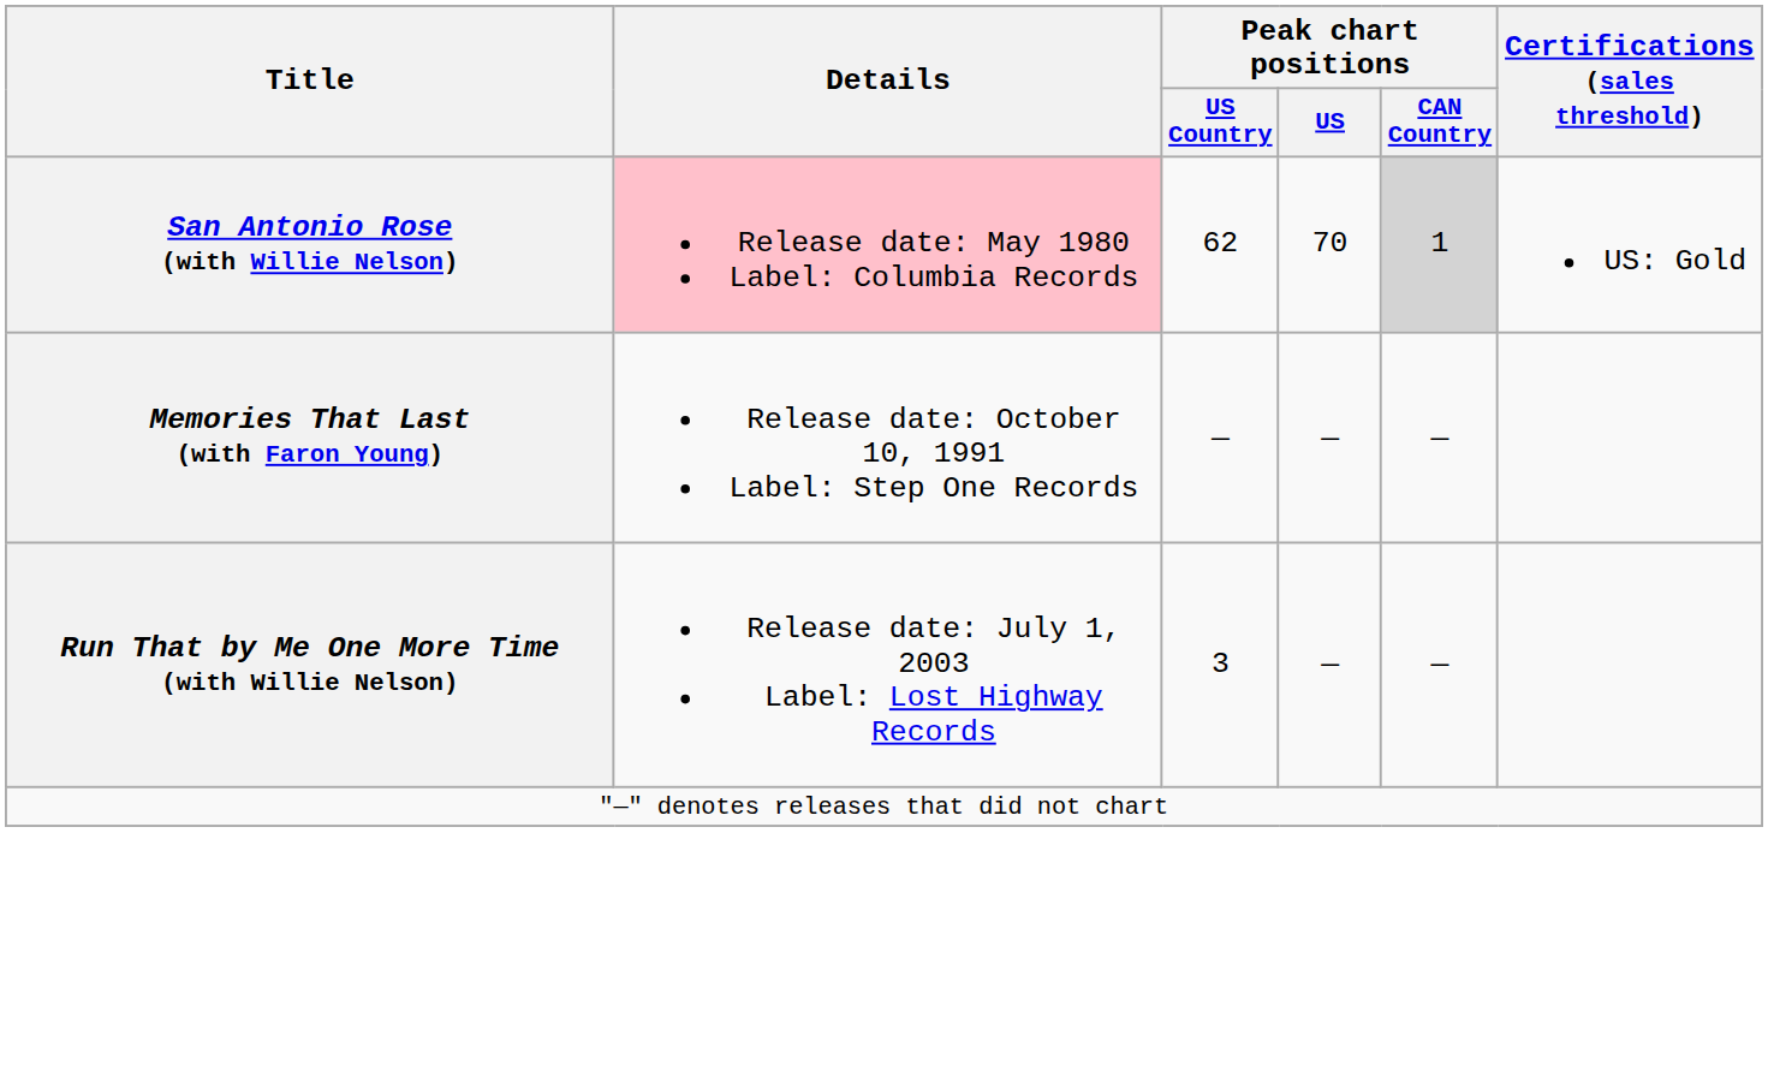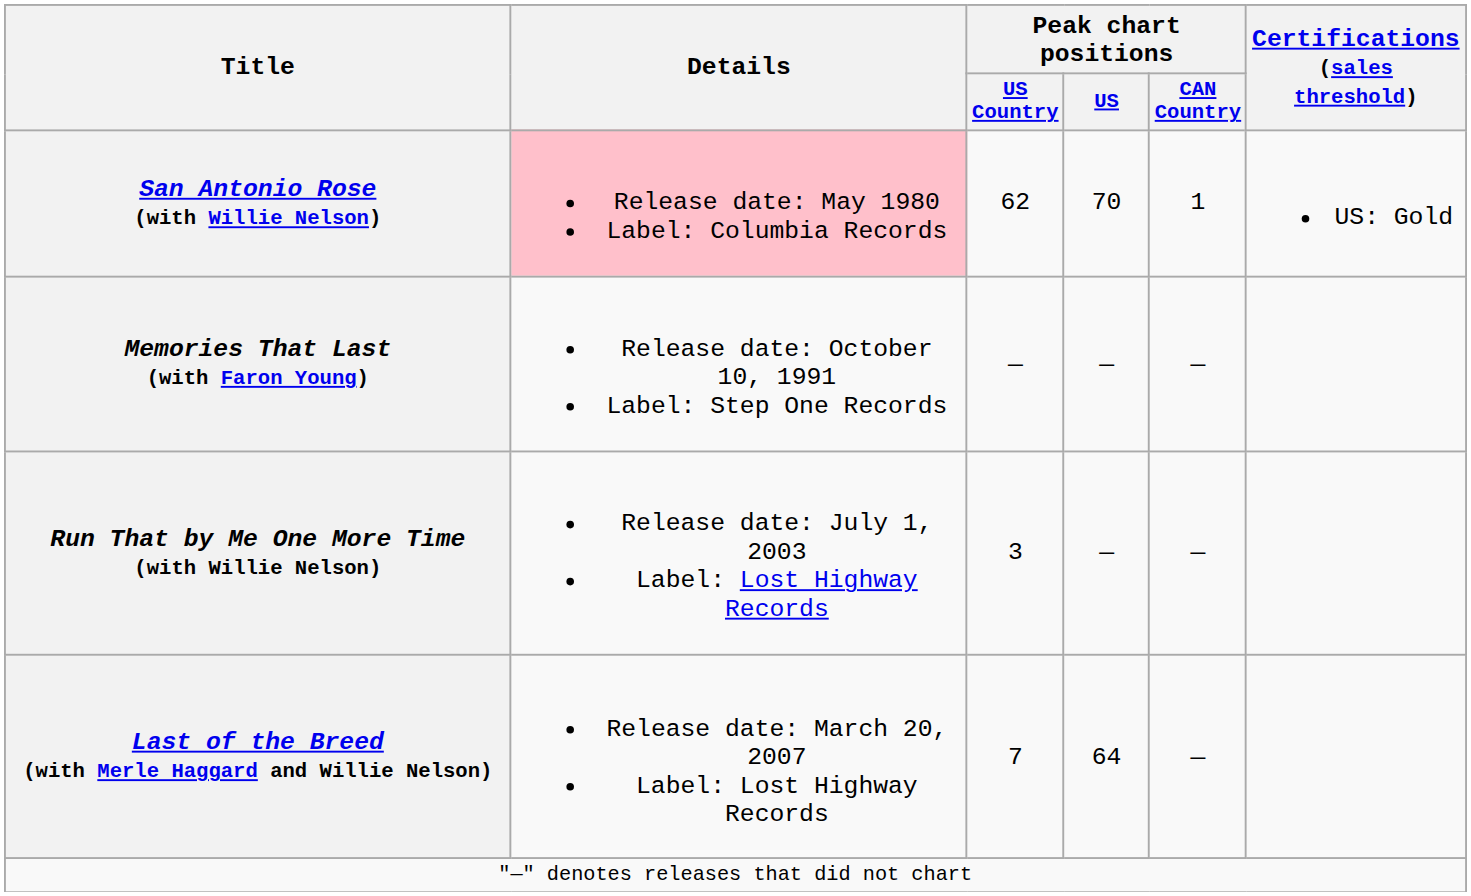San Antonio Rose (with Willie Nelson) | Peak chart positions / CAN Country: lightgrey background -> no background
+ row: Last of the Breed (with Merle Haggard and Willie Nelson) | Release date: March 20, 2007 Label: Lost Highway Records | 7 | 64 | —
